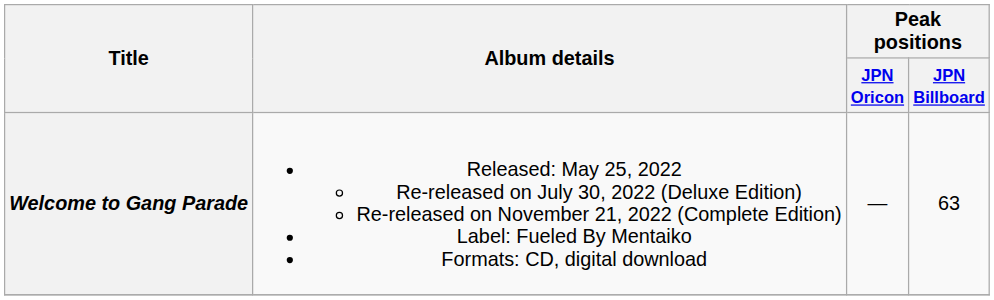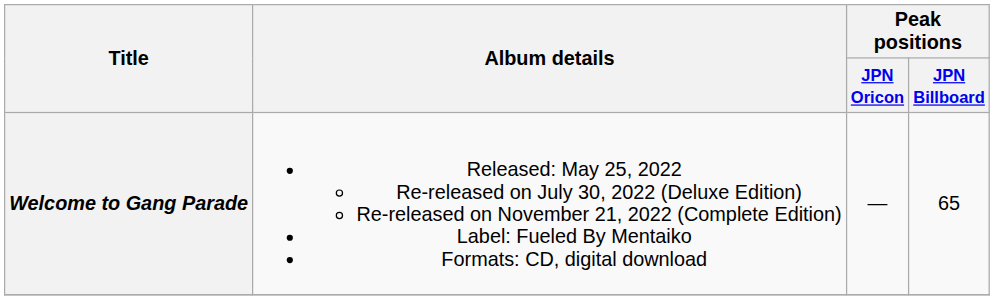Welcome to Gang Parade | Peak positions / JPN Billboard: 63 -> 65
